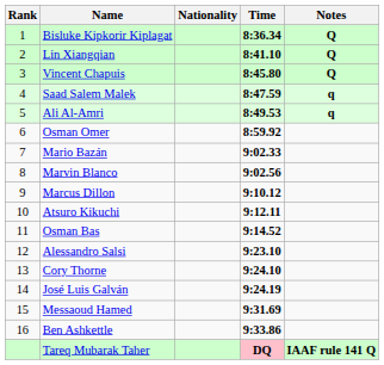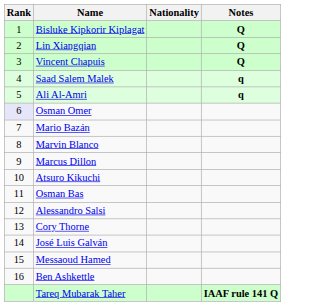- column: Time | 8:36.34 | 8:41.10 | 8:45.80 | 8:47.59 | 8:49.53 | 8:59.92 | 9:02.33 | 9:02.56 | 9:10.12 | 9:12.11 | 9:14.52 | 9:23.10 | 9:24.10 | 9:24.19 | 9:31.69 | 9:33.86 | DQ
Osman Omer | Rank: no background -> lavender background
